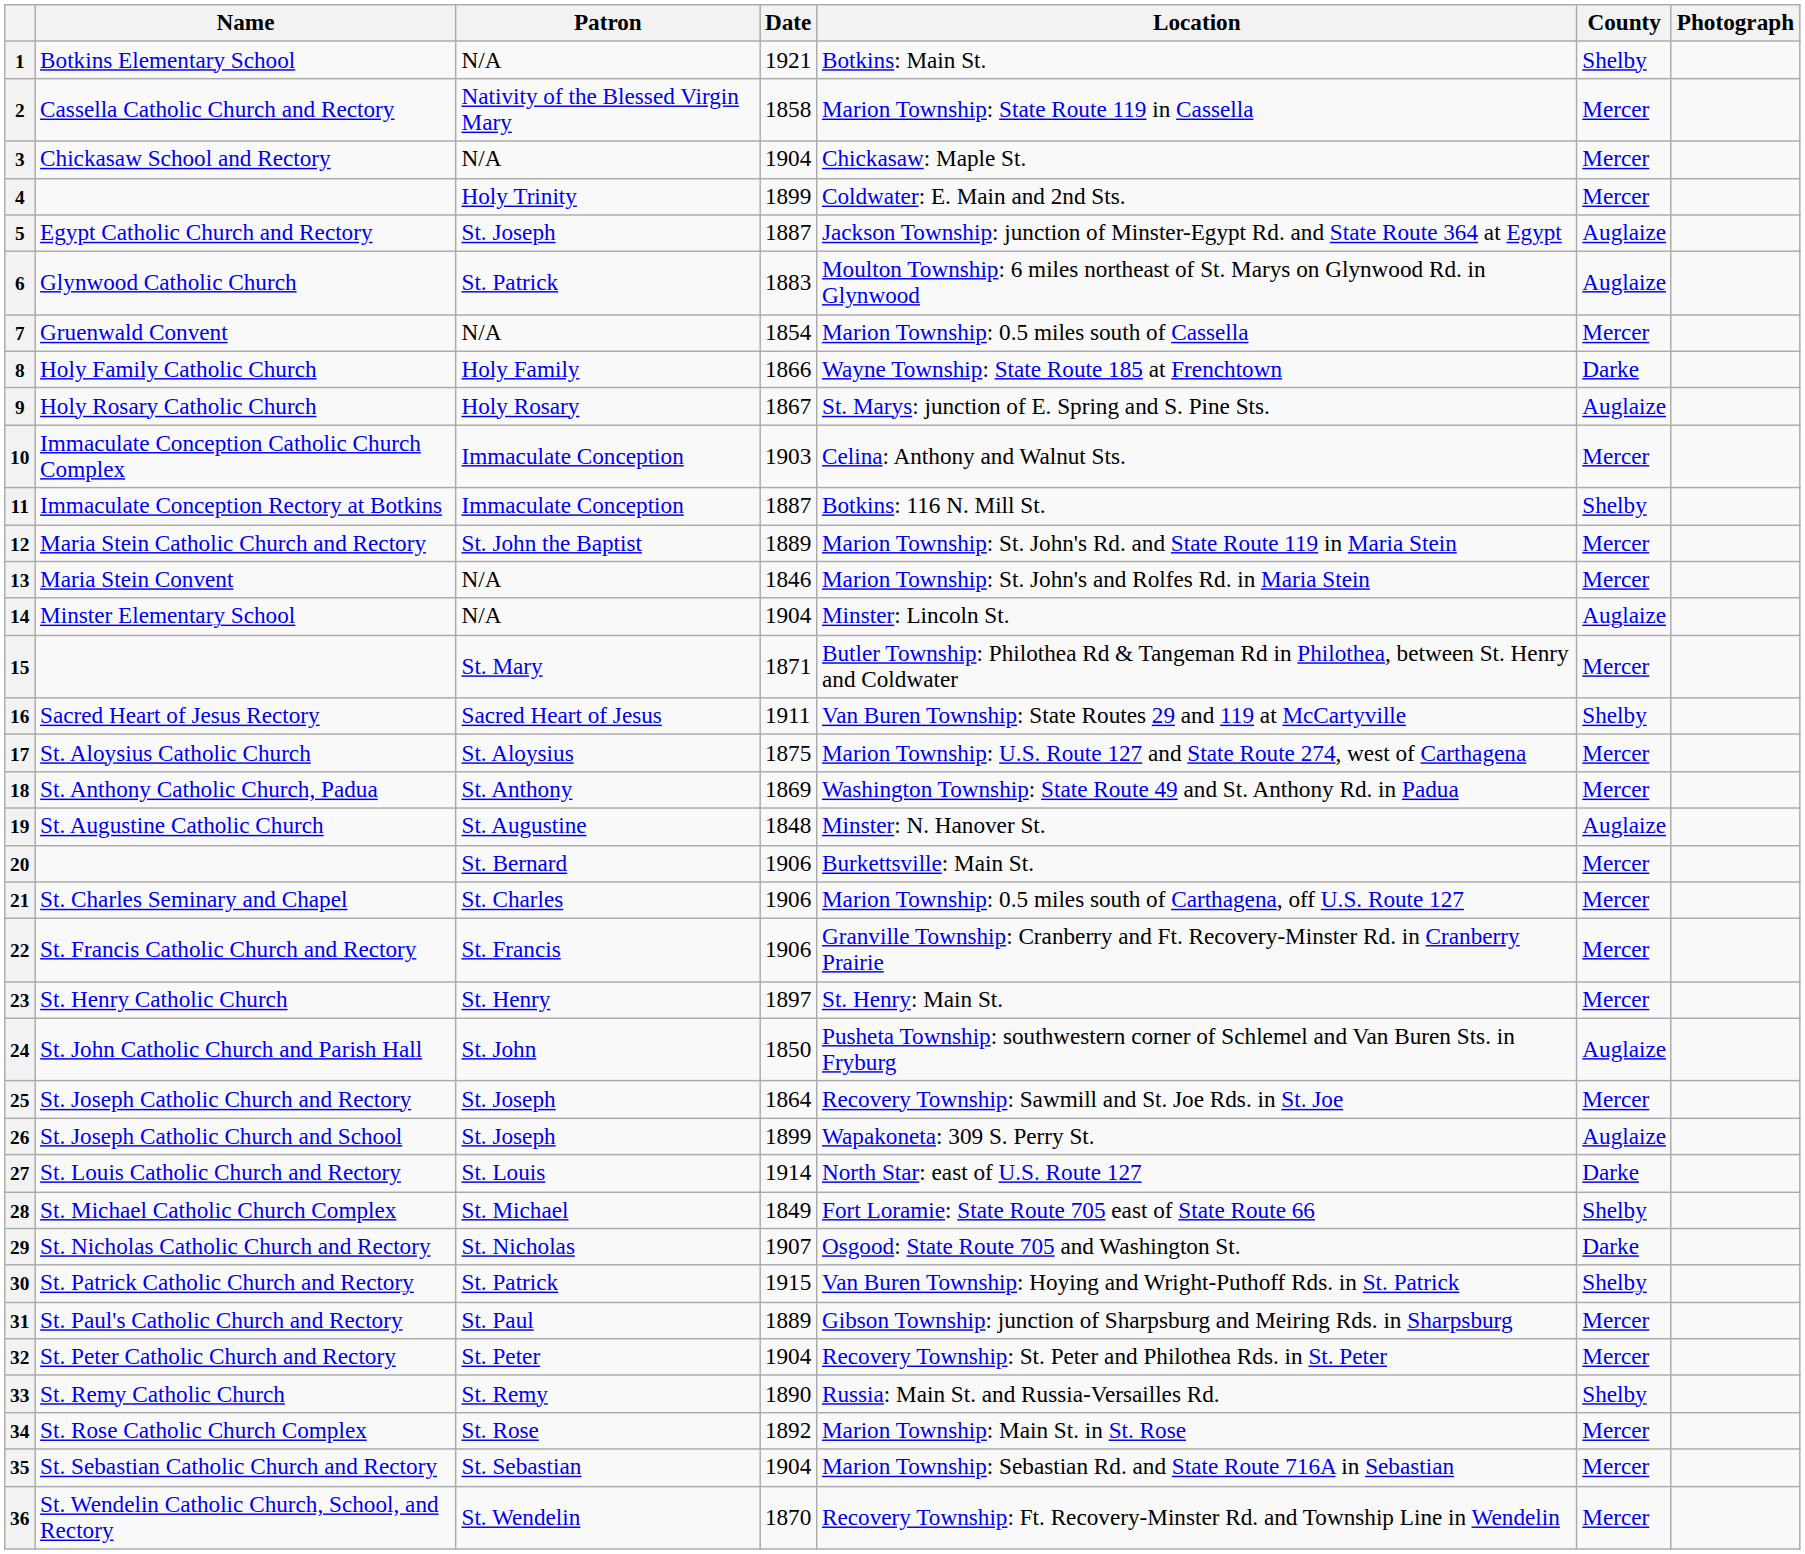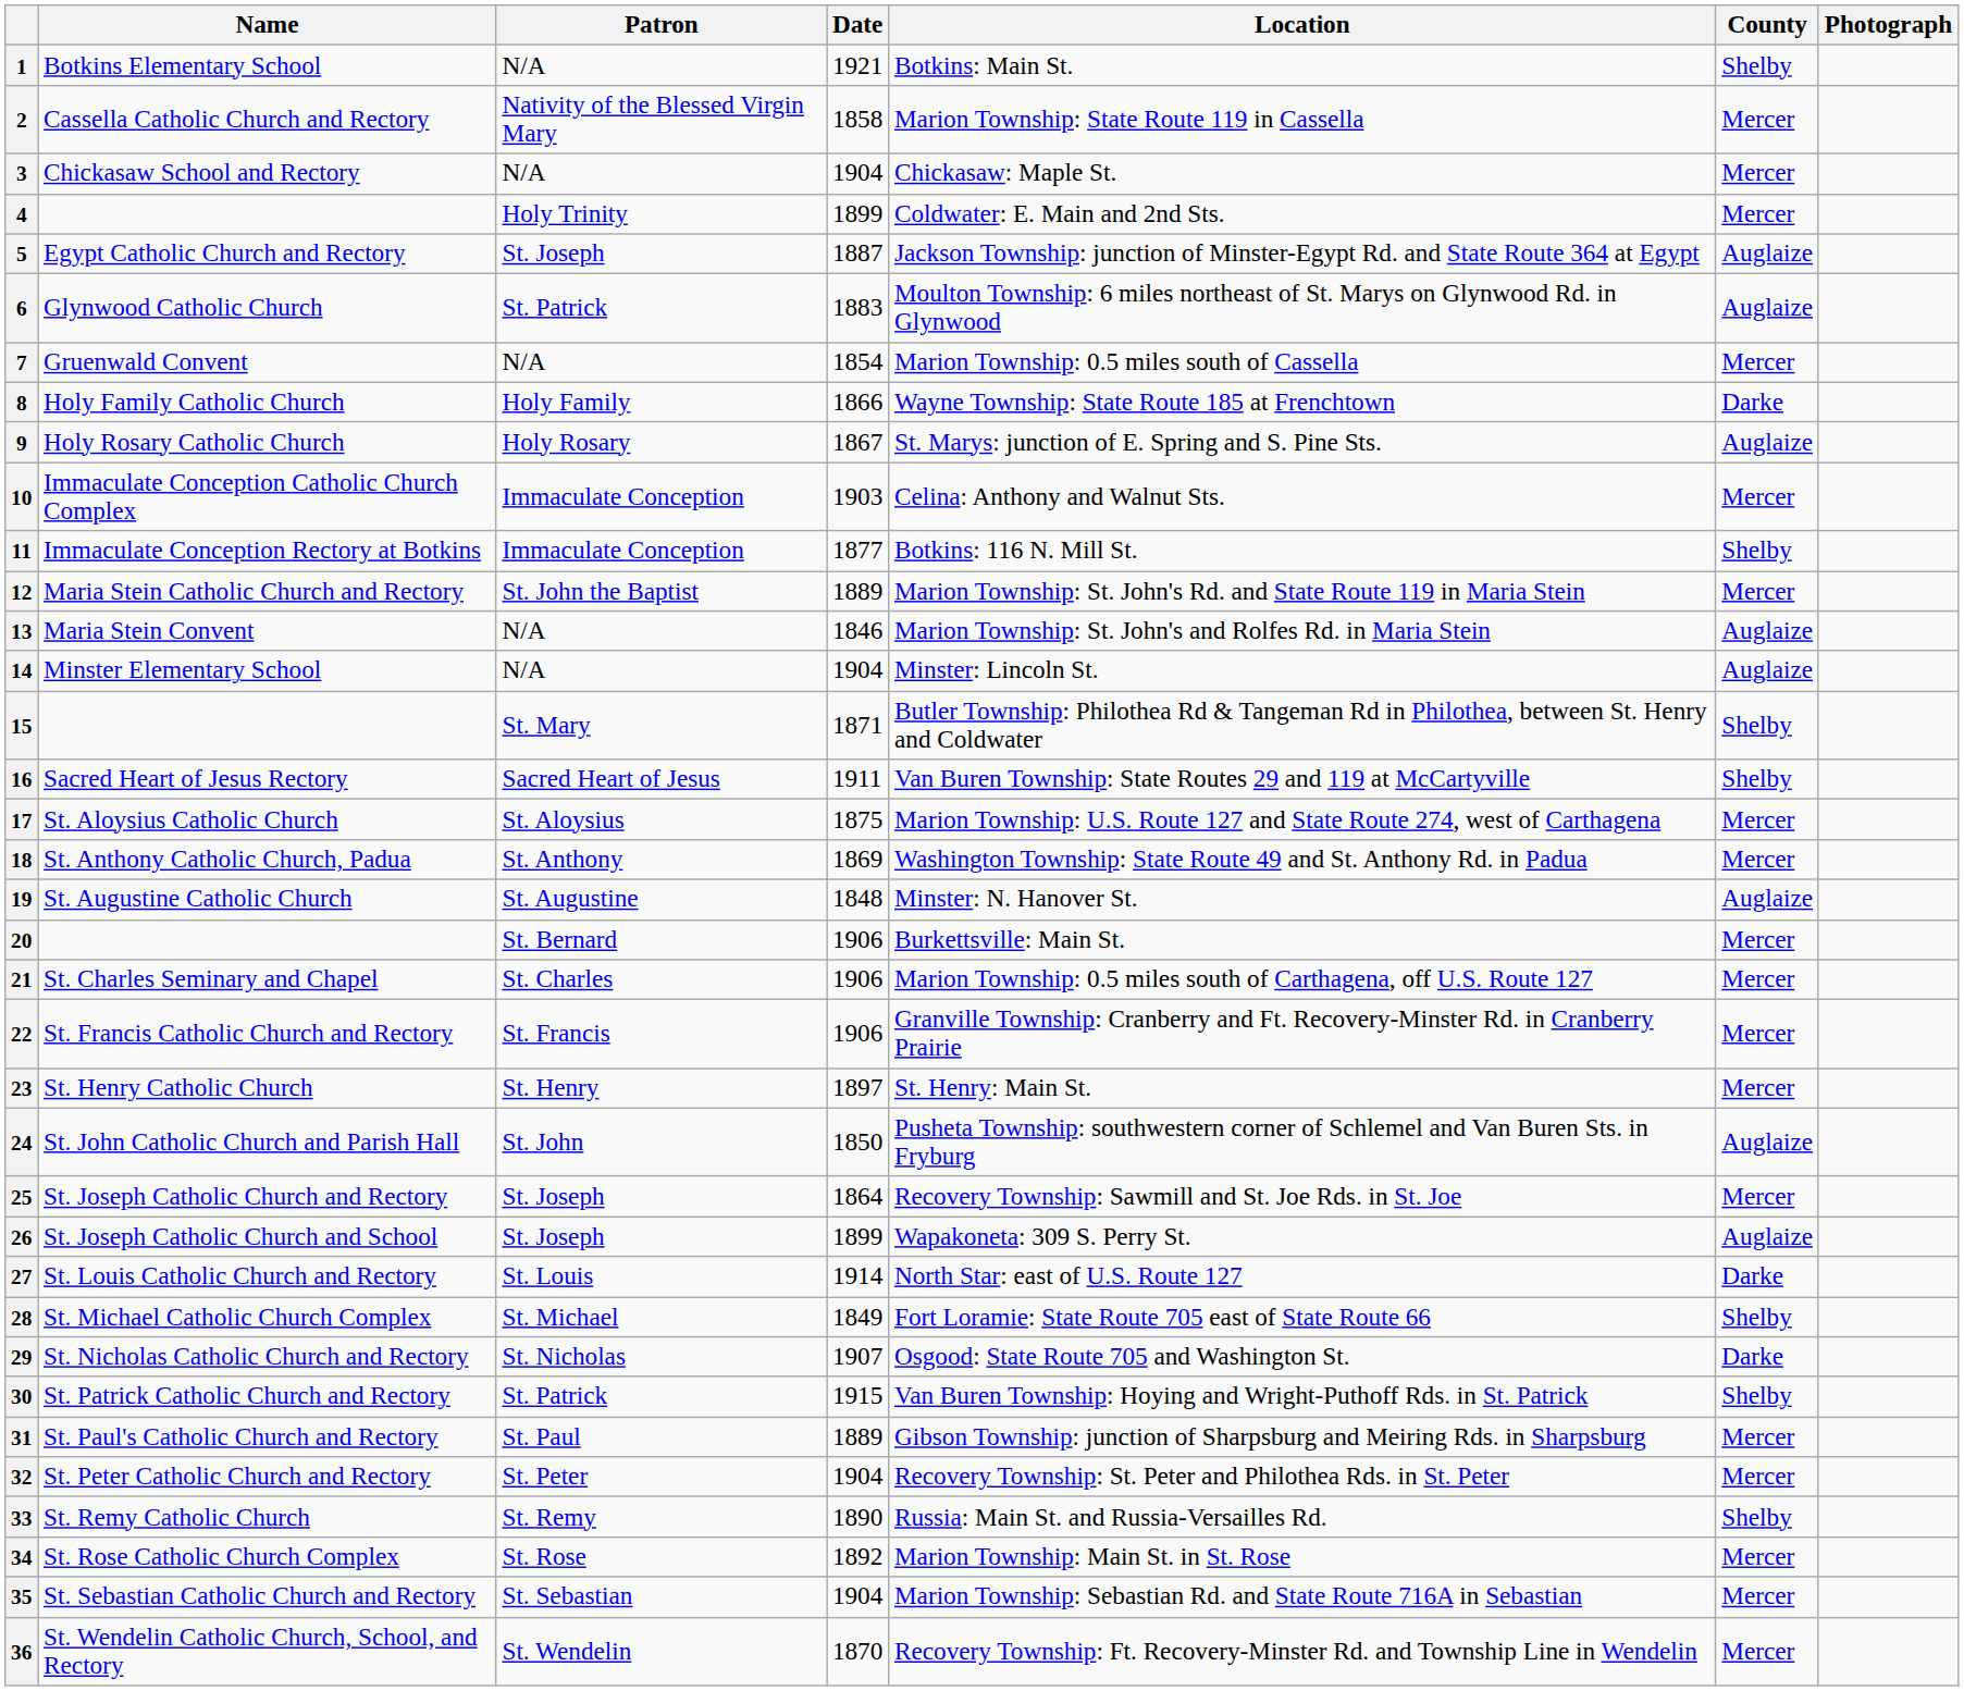11 | Date: 1887 -> 1877
13 | County: Mercer -> Auglaize
15 | County: Mercer -> Shelby
